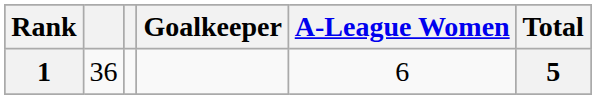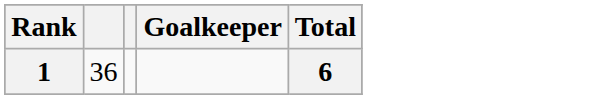- column: A-League Women | 6
1 | Total: 5 -> 6
